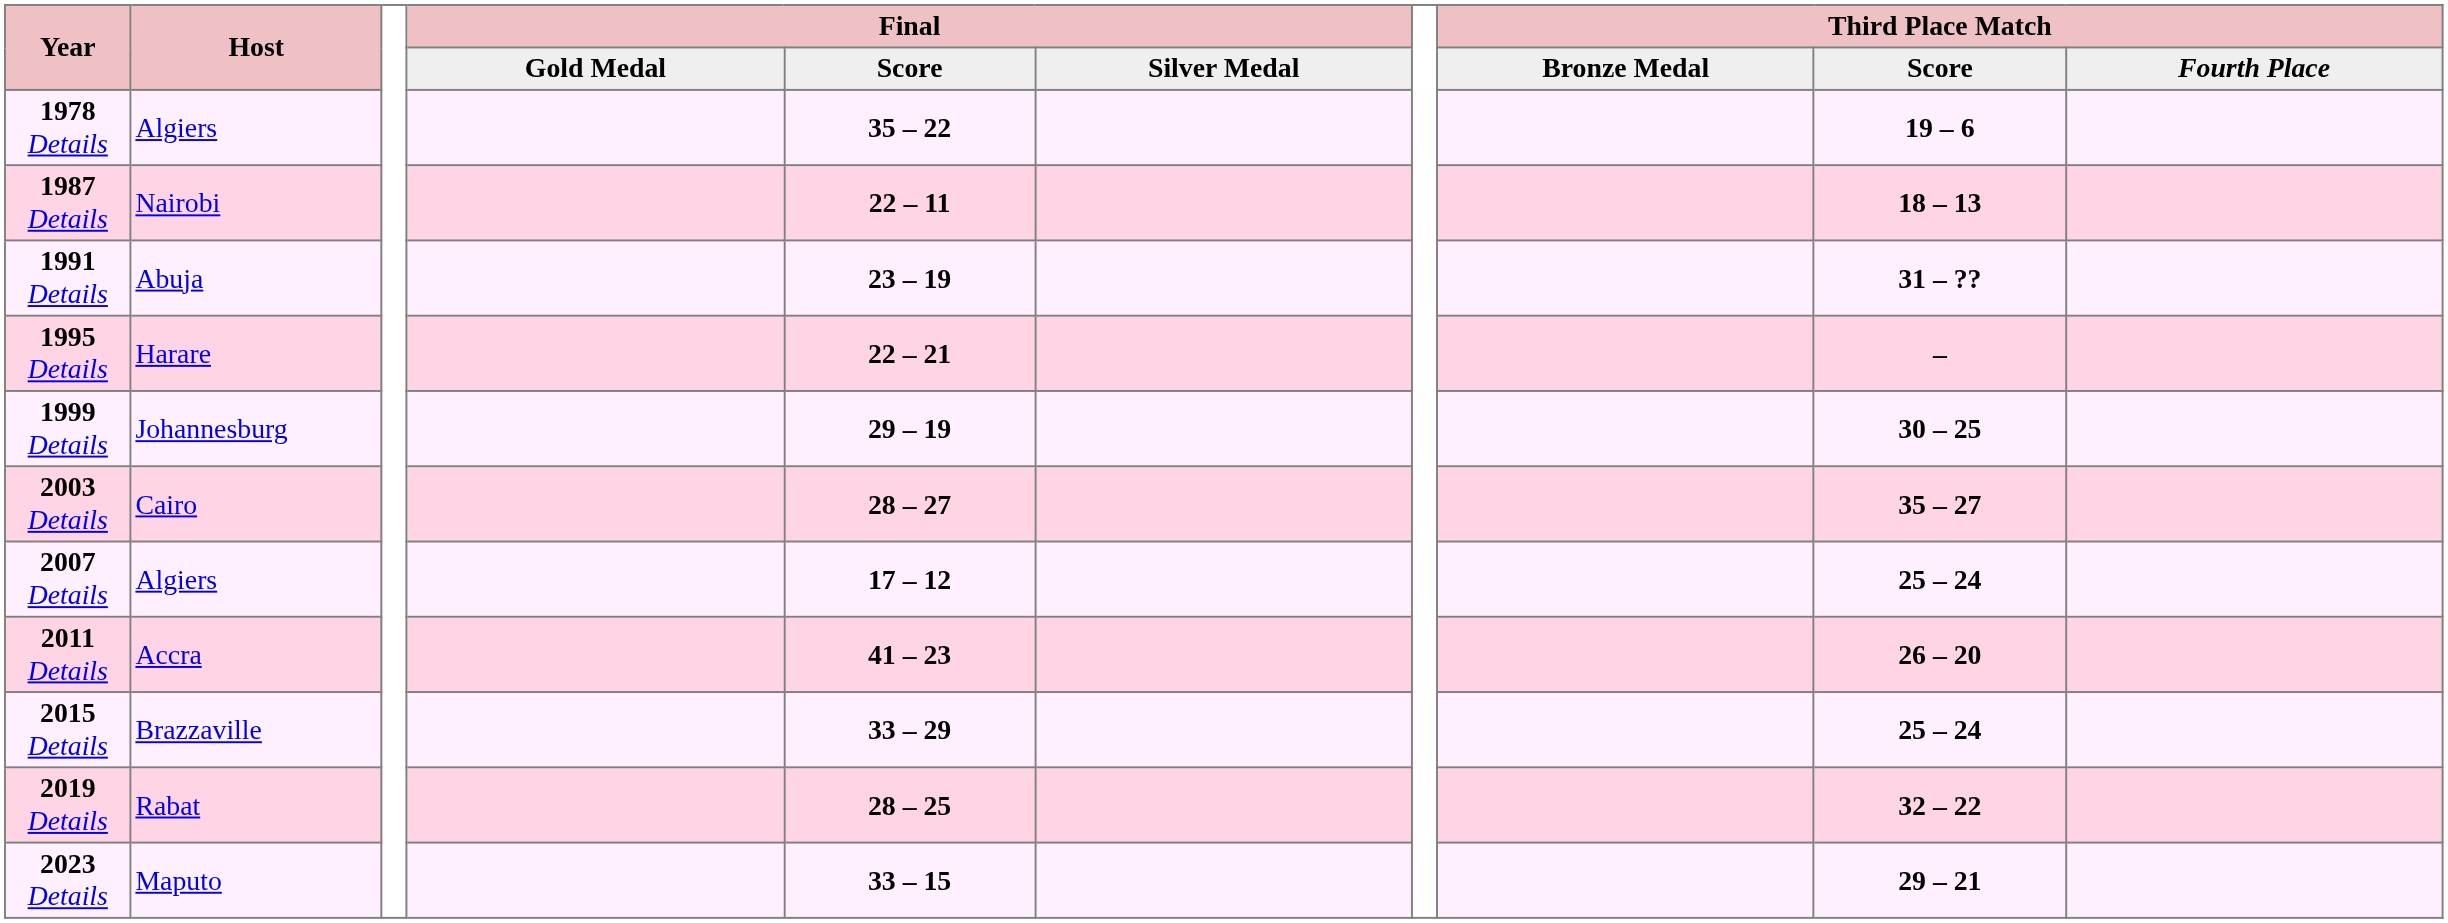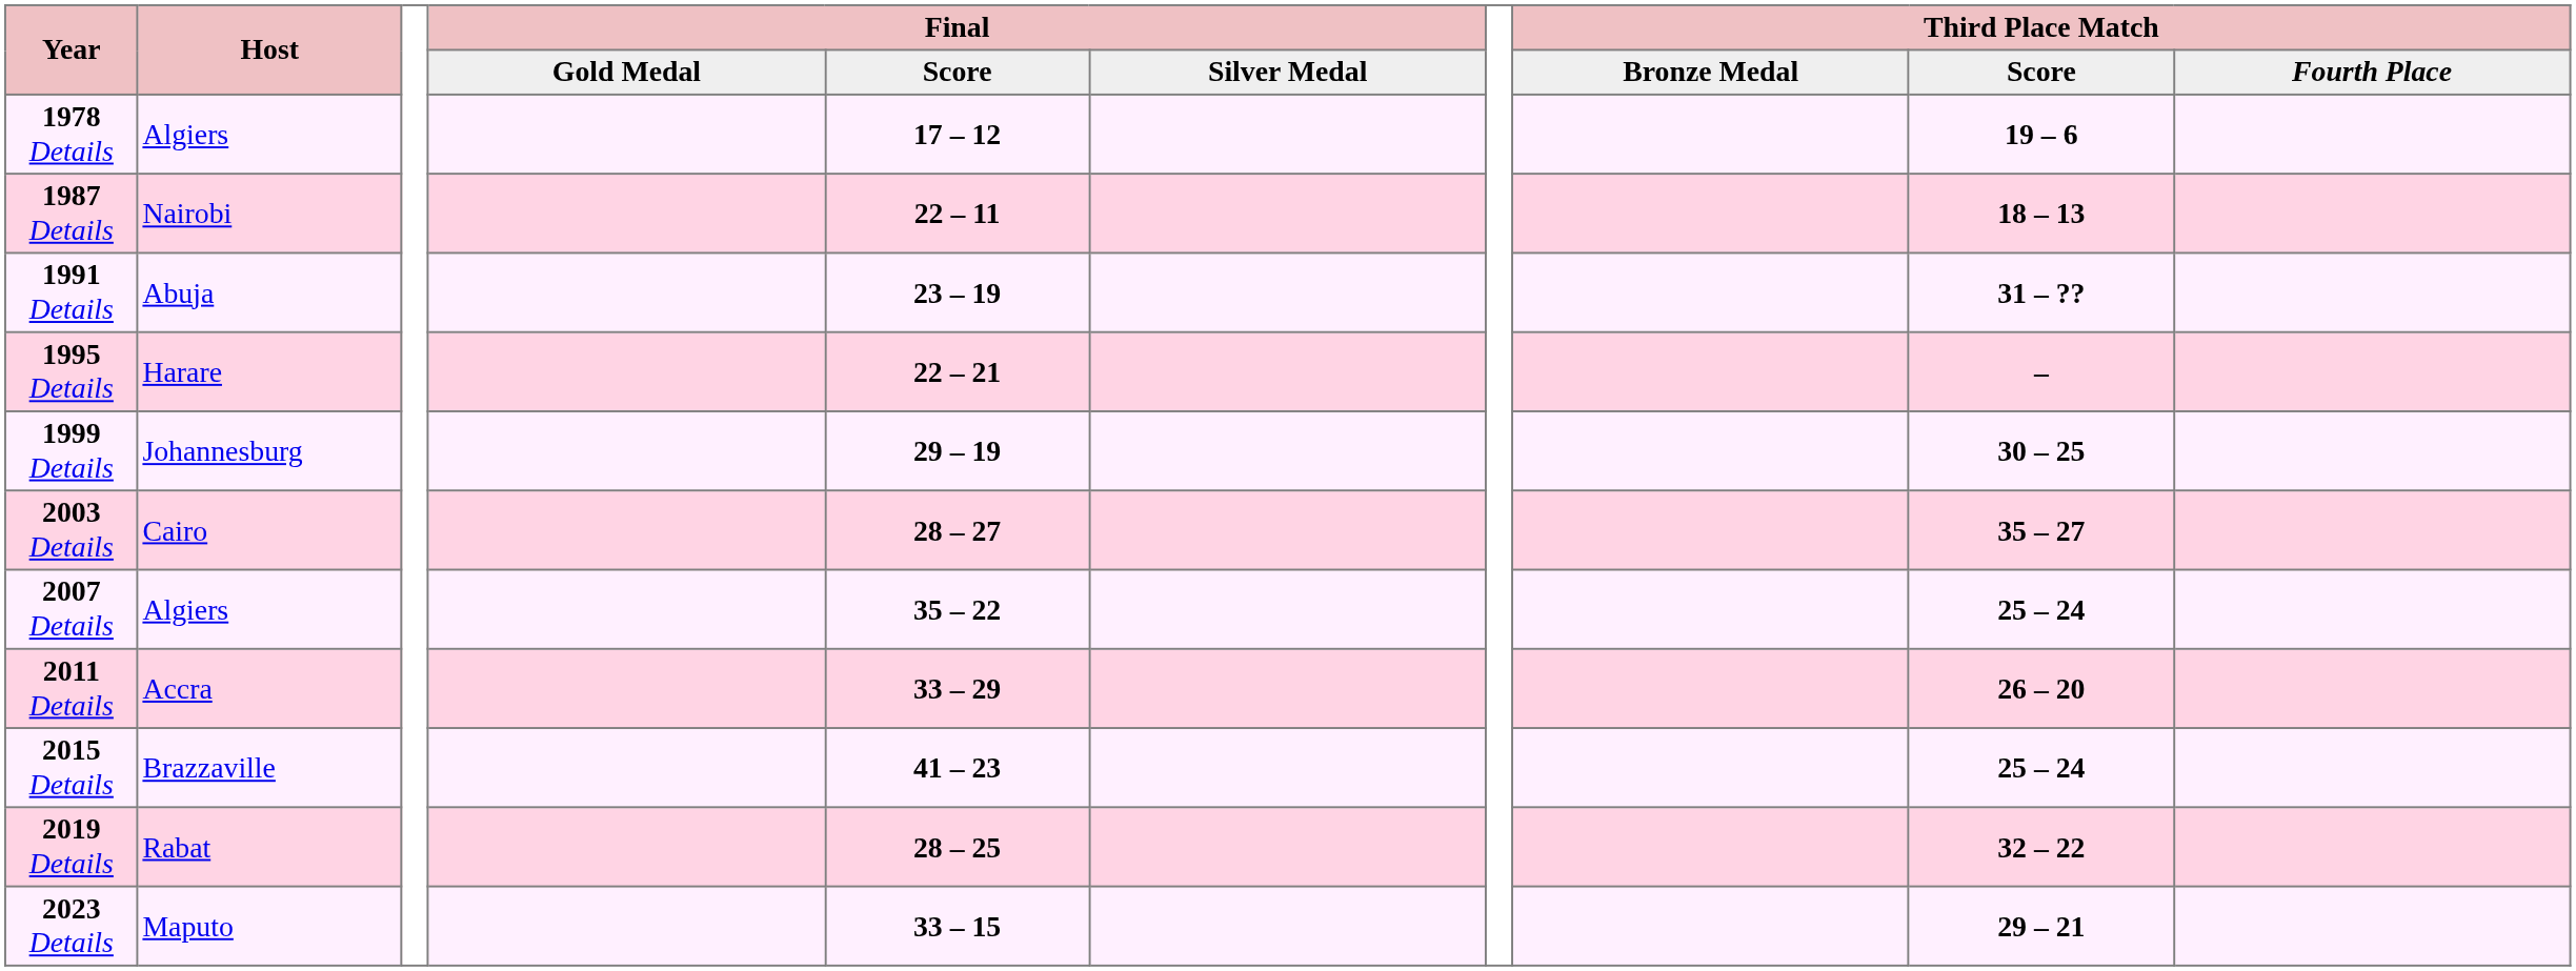1978 Details | Final / Score: 35 – 22 -> 17 – 12
2007 Details | Final / Score: 17 – 12 -> 35 – 22
2011 Details | Final / Score: 41 – 23 -> 33 – 29
2015 Details | Final / Score: 33 – 29 -> 41 – 23
